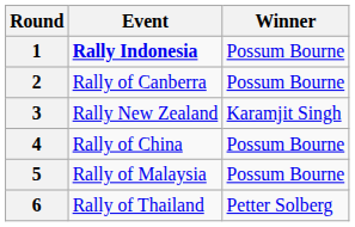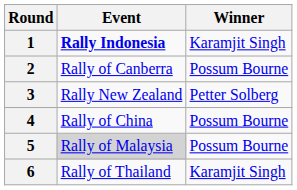1 | Winner: Possum Bourne -> Karamjit Singh
3 | Winner: Karamjit Singh -> Petter Solberg
5 | Event: no background -> lightgrey background
6 | Winner: Petter Solberg -> Karamjit Singh
